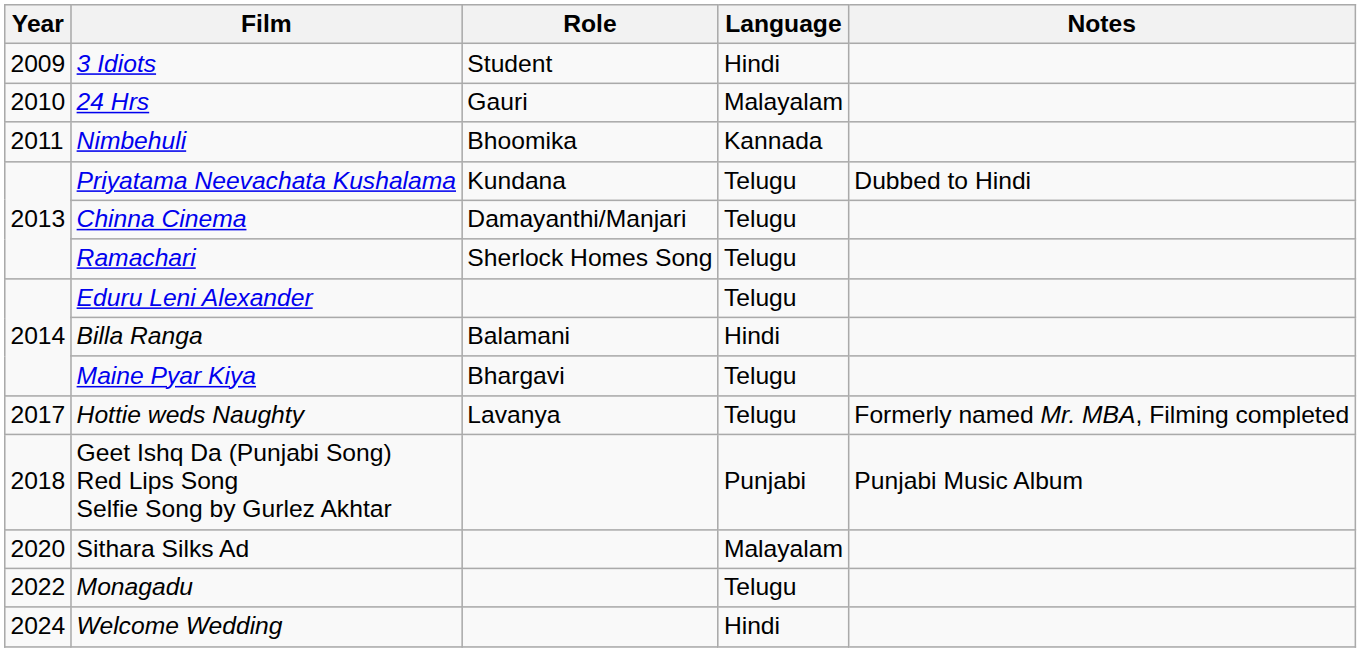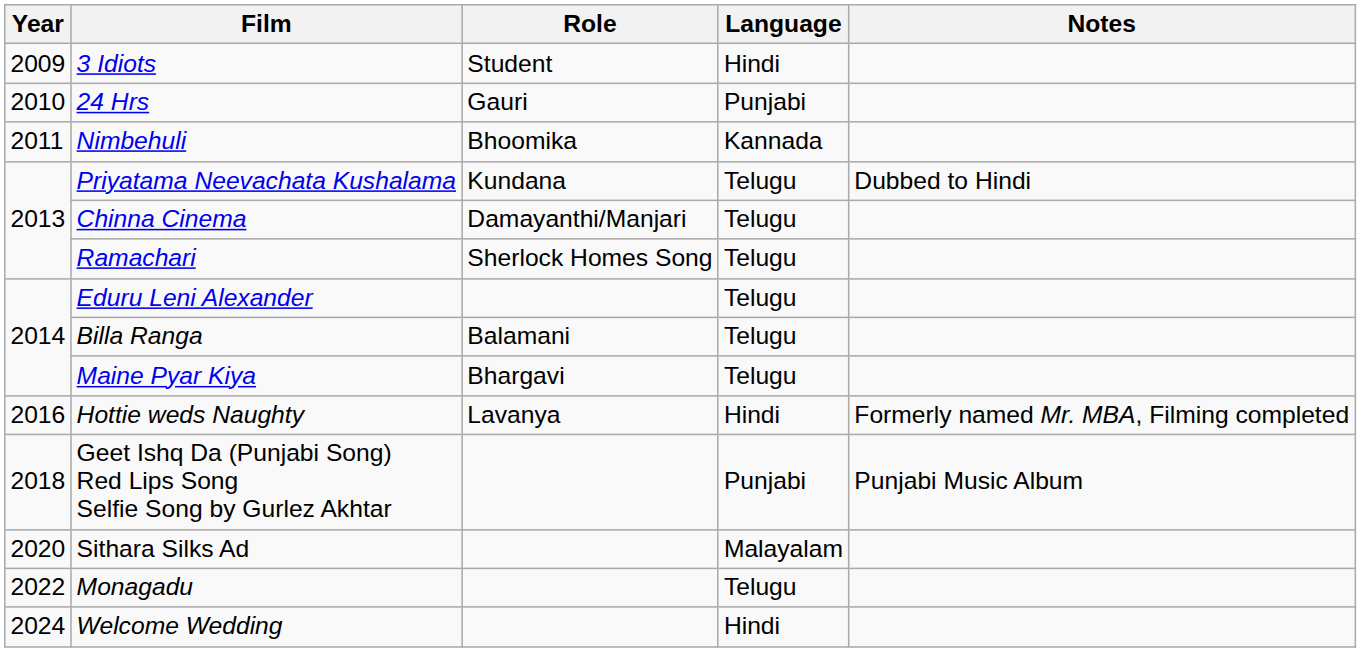24 Hrs | Language: Malayalam -> Punjabi
Billa Ranga | Language: Hindi -> Telugu
Hottie weds Naughty | Year: 2017 -> 2016
Hottie weds Naughty | Language: Telugu -> Hindi
